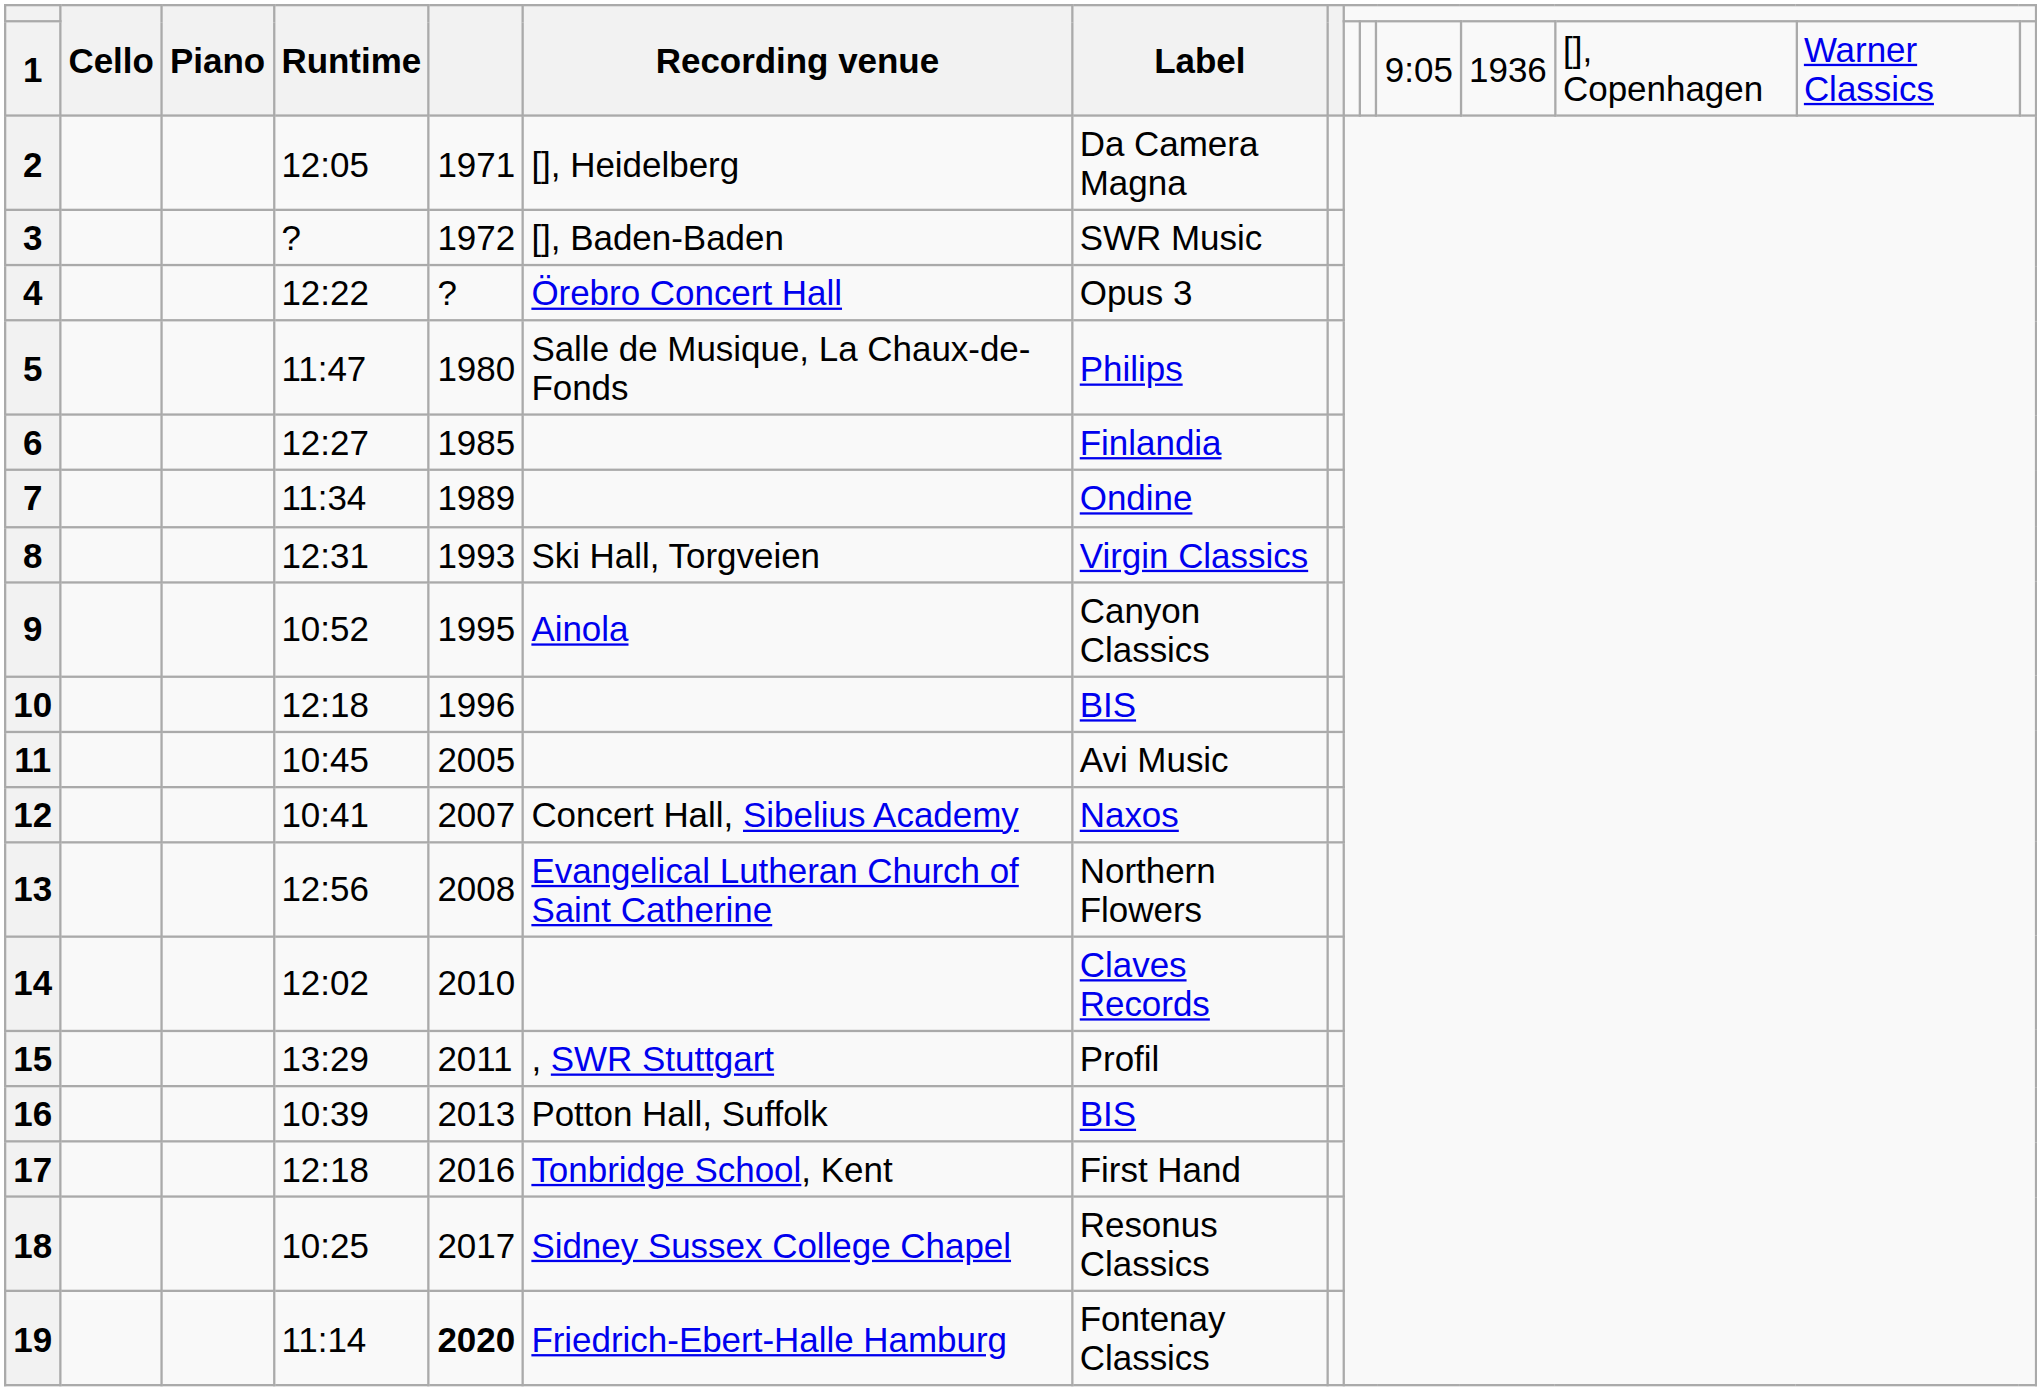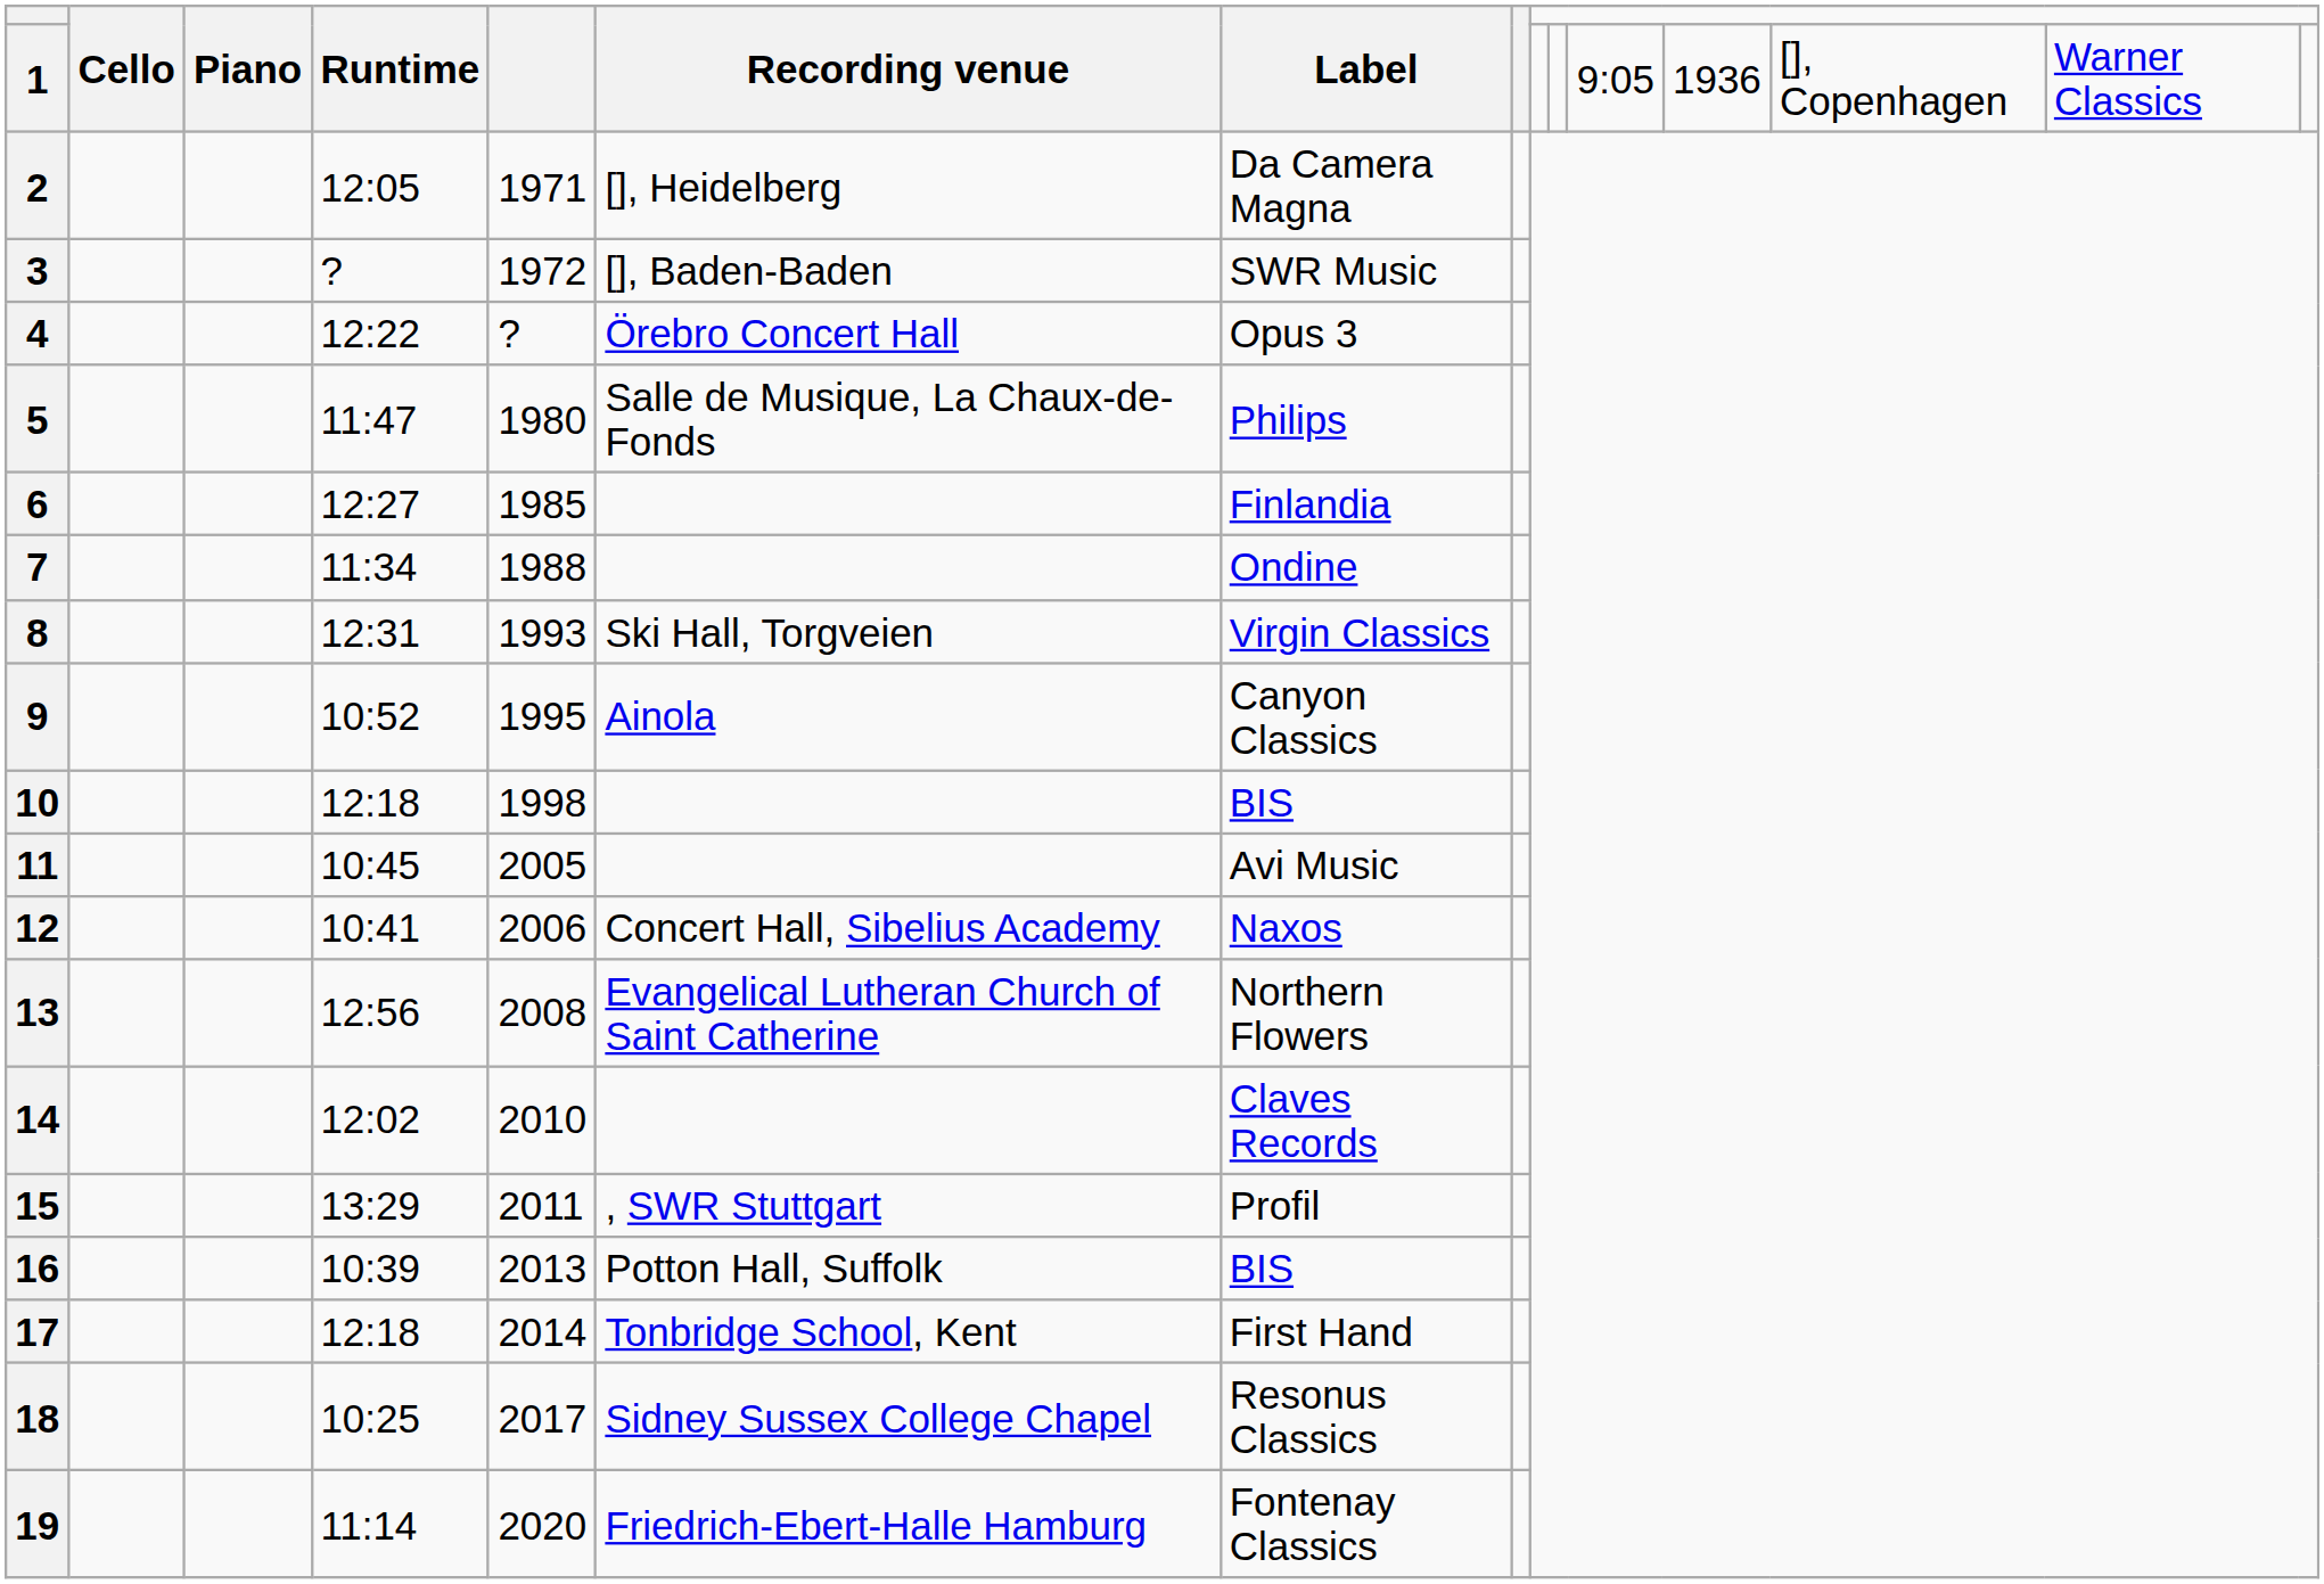7 | column 5: 1989 -> 1988
10 | column 5: 1996 -> 1998
12 | column 5: 2007 -> 2006
17 | column 5: 2016 -> 2014
19 | column 5: bold -> normal
